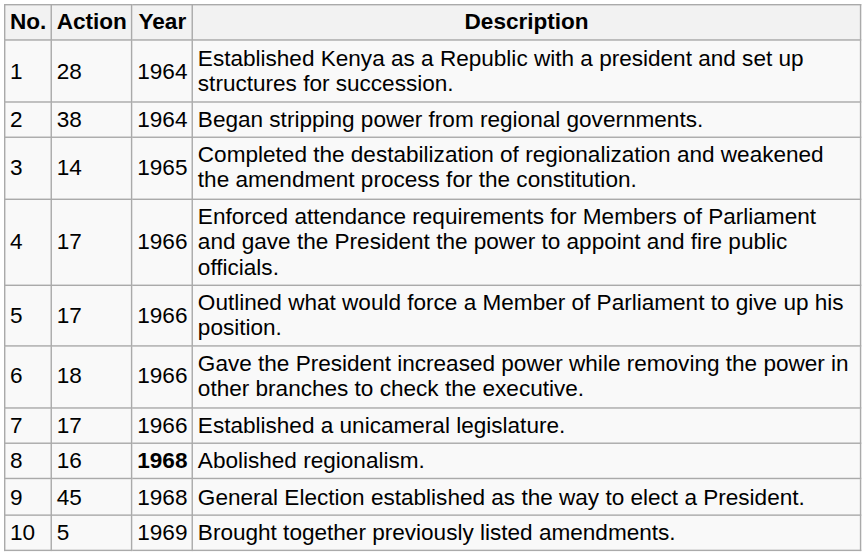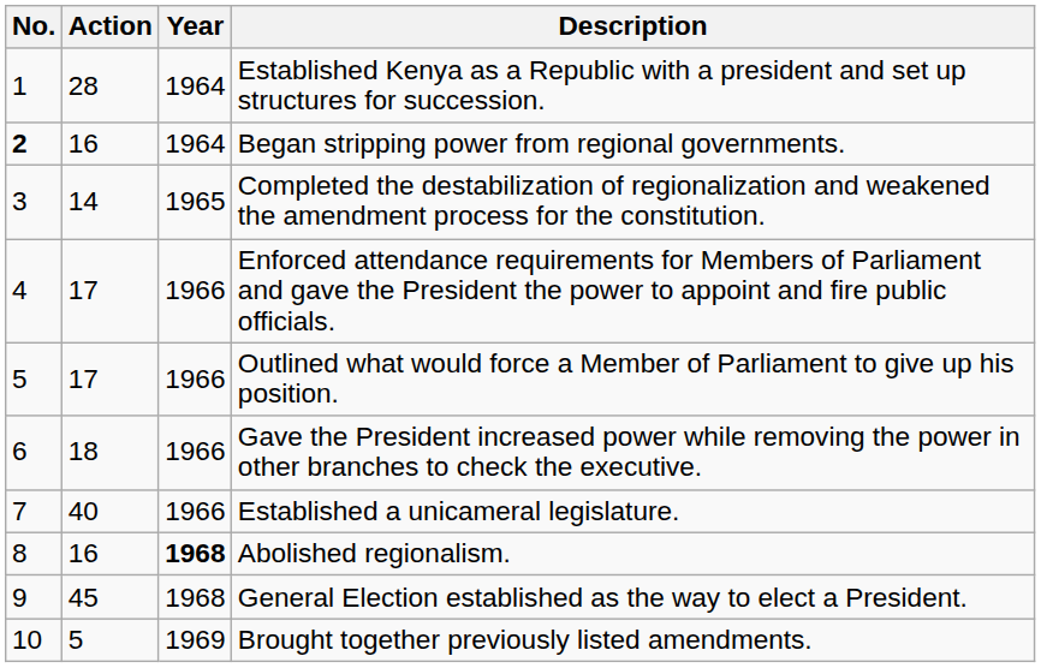Began stripping power from regional governments. | No.: normal -> bold
Began stripping power from regional governments. | Action: 38 -> 16
Established a unicameral legislature. | Action: 17 -> 40
